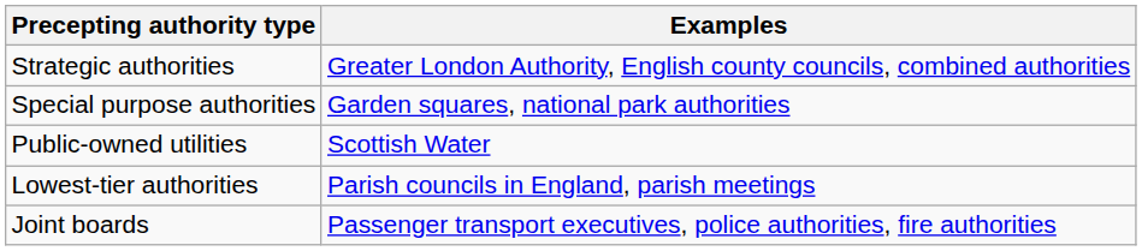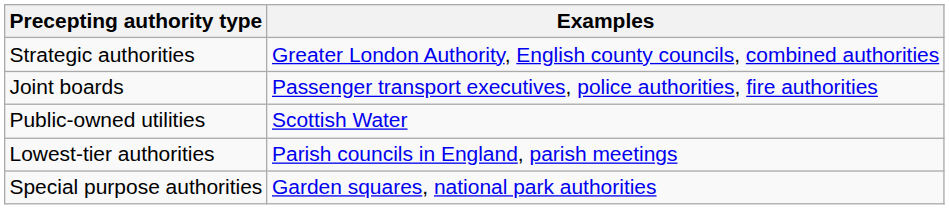rows swapped: Joint boards <-> Special purpose authorities
